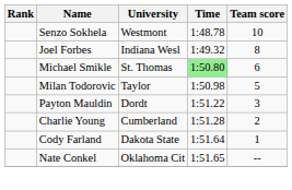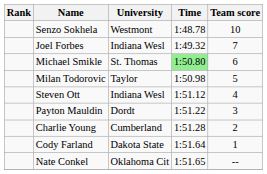Joel Forbes | Team score: 8 -> 7
+ row: Steven Ott | Indiana Wesl | 1:51.12 | 4
